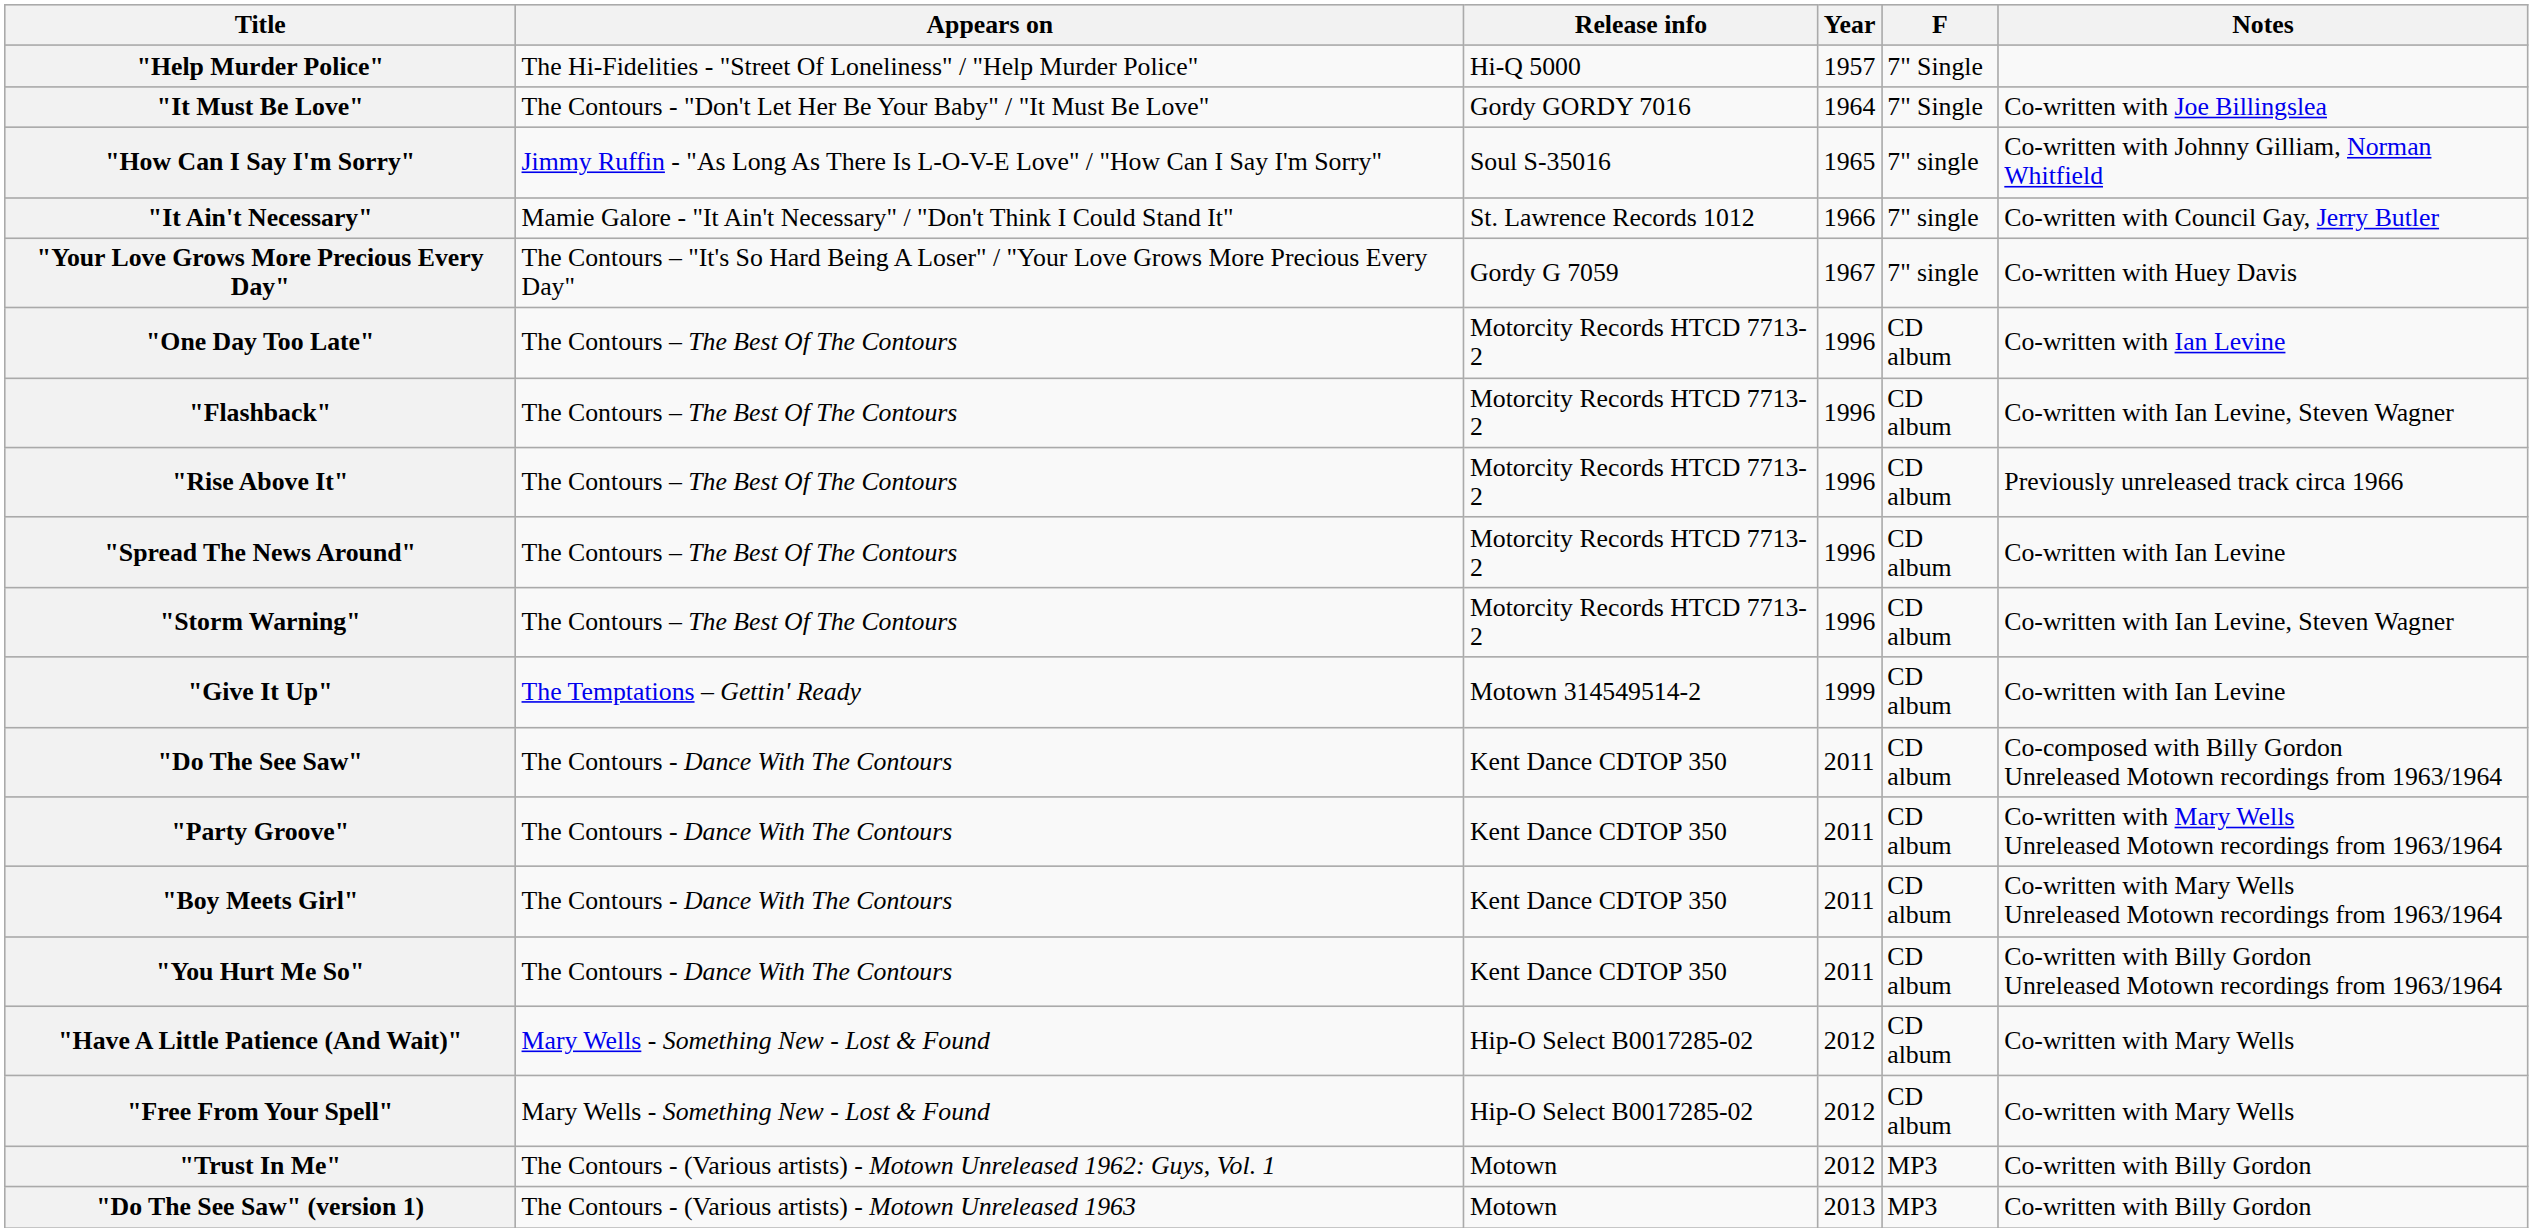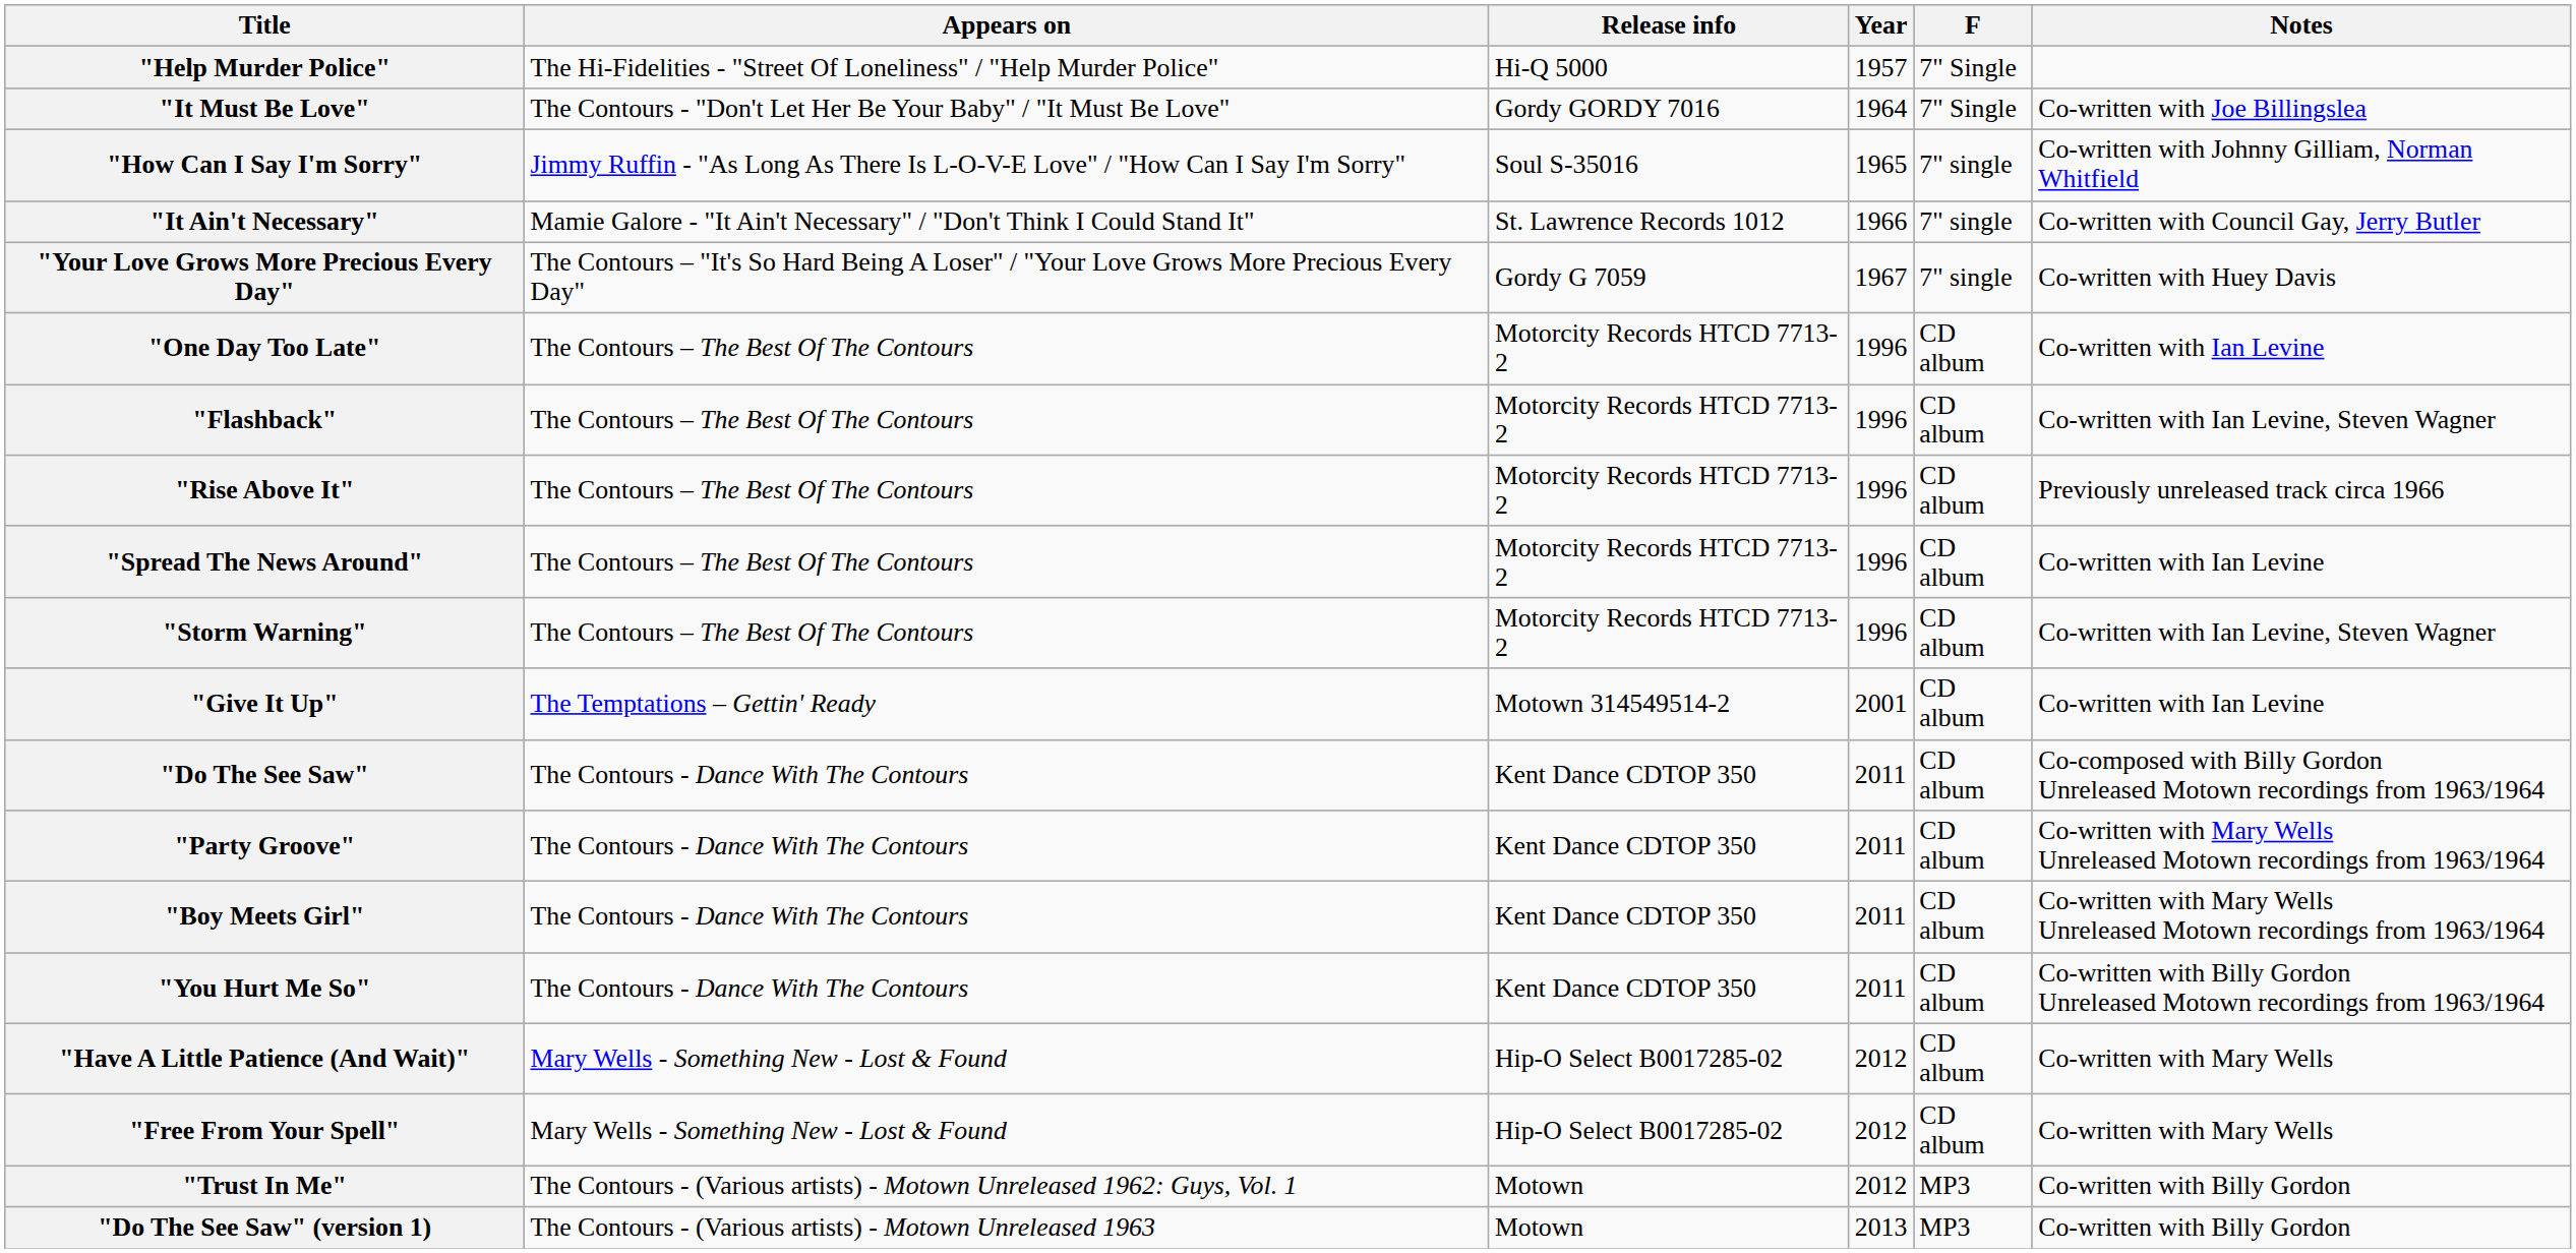"Give It Up" | Year: 1999 -> 2001
